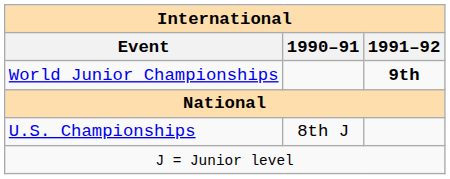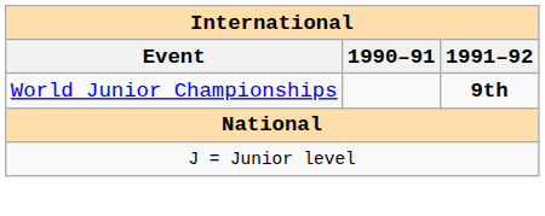- row: U.S. Championships | 8th J
